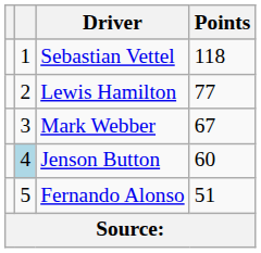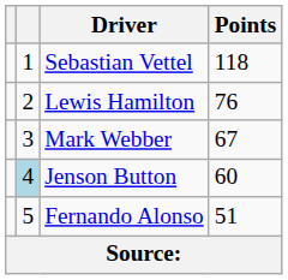Lewis Hamilton | Points: 77 -> 76
